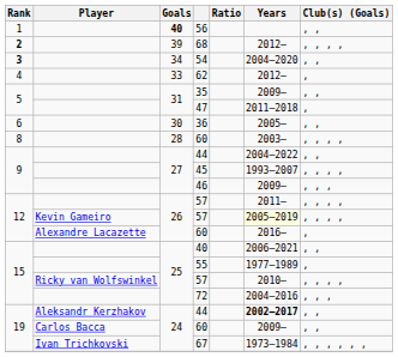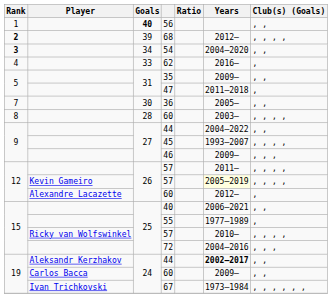62 | Years: 2012– -> 2016–
36 | Rank: 6 -> 7
Alexandre Lacazette / 60 | Years: 2016– -> 2012–
